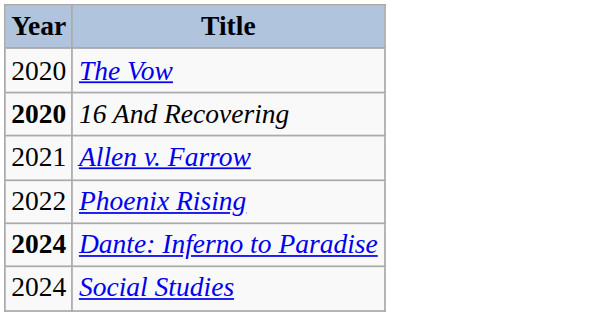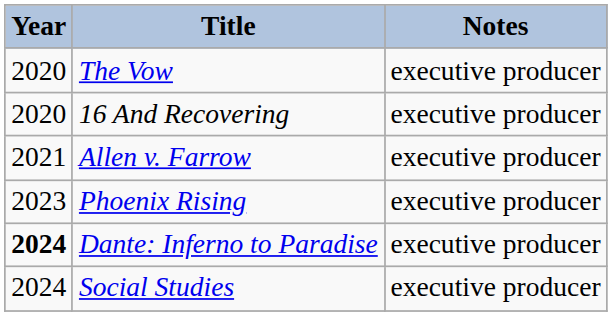+ column: Notes | executive producer | executive producer | executive producer | executive producer | executive producer | executive producer
16 And Recovering | Year: bold -> normal
Phoenix Rising | Year: 2022 -> 2023
